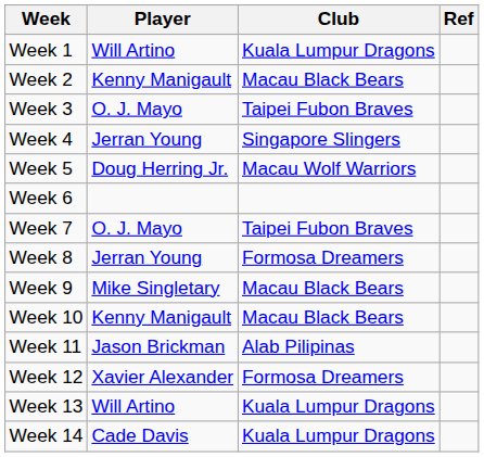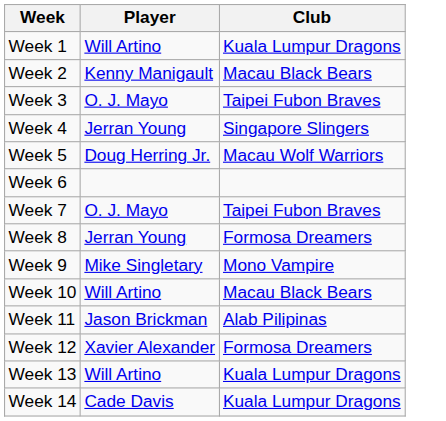- column: Ref
Week 9 | Club: Macau Black Bears -> Mono Vampire
Week 10 | Player: Kenny Manigault -> Will Artino
